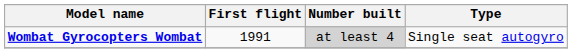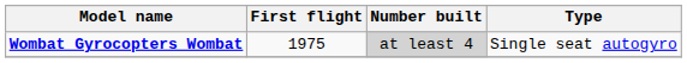Wombat Gyrocopters Wombat | First flight: 1991 -> 1975
